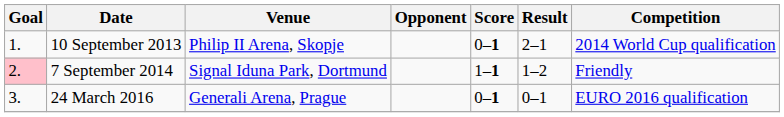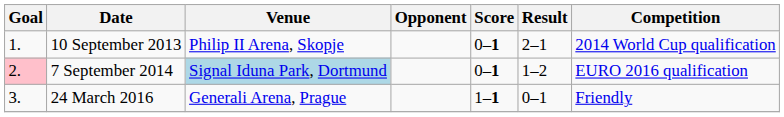7 September 2014 | Venue: no background -> lightblue background
7 September 2014 | Score: 1–1 -> 0–1
7 September 2014 | Competition: Friendly -> EURO 2016 qualification
24 March 2016 | Score: 0–1 -> 1–1
24 March 2016 | Competition: EURO 2016 qualification -> Friendly
